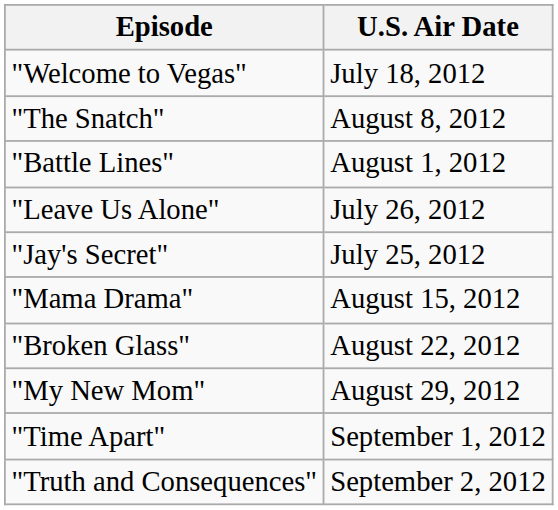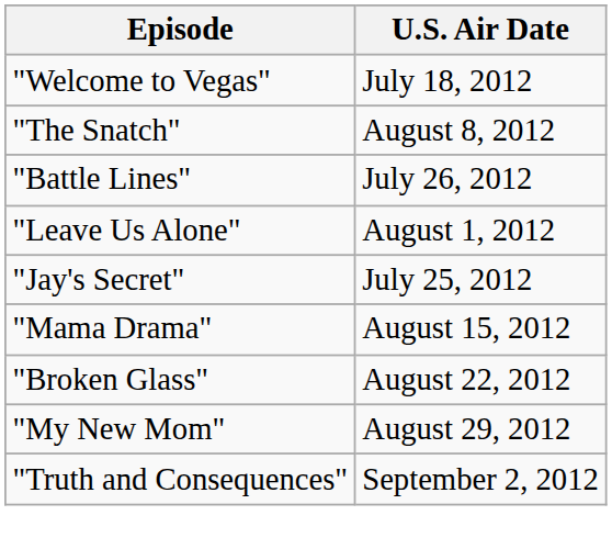"Battle Lines" | U.S. Air Date: August 1, 2012 -> July 26, 2012
"Leave Us Alone" | U.S. Air Date: July 26, 2012 -> August 1, 2012
- row: "Time Apart" | September 1, 2012
